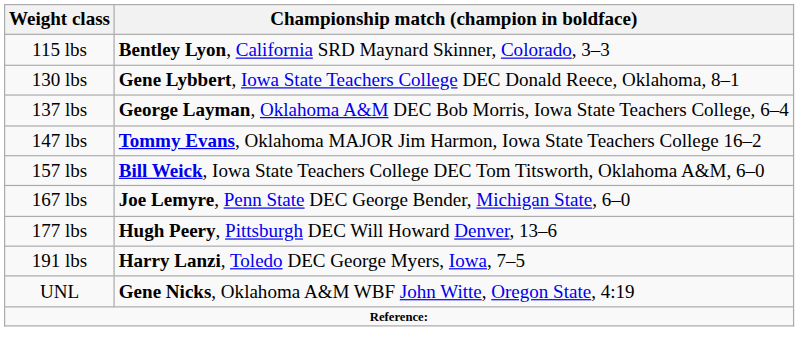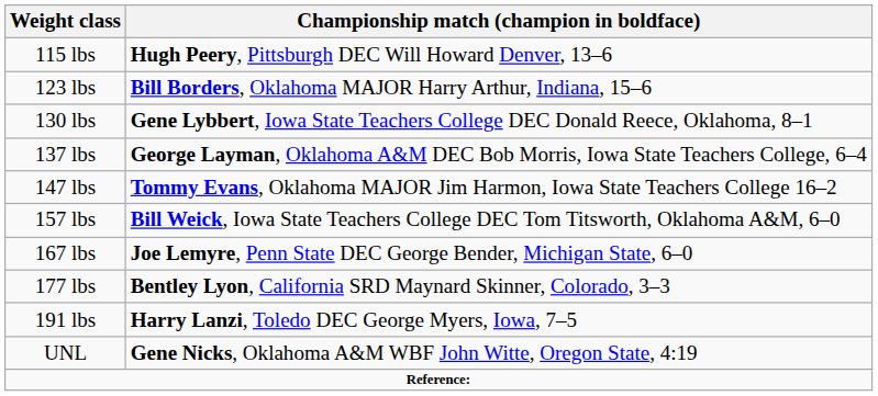115 lbs | Championship match (champion in boldface): Bentley Lyon, California SRD Maynard Skinner, Colorado, 3–3 -> Hugh Peery, Pittsburgh DEC Will Howard Denver, 13–6
+ row: 123 lbs | Bill Borders, Oklahoma MAJOR Harry Arthur, Indiana, 15–6
177 lbs | Championship match (champion in boldface): Hugh Peery, Pittsburgh DEC Will Howard Denver, 13–6 -> Bentley Lyon, California SRD Maynard Skinner, Colorado, 3–3
